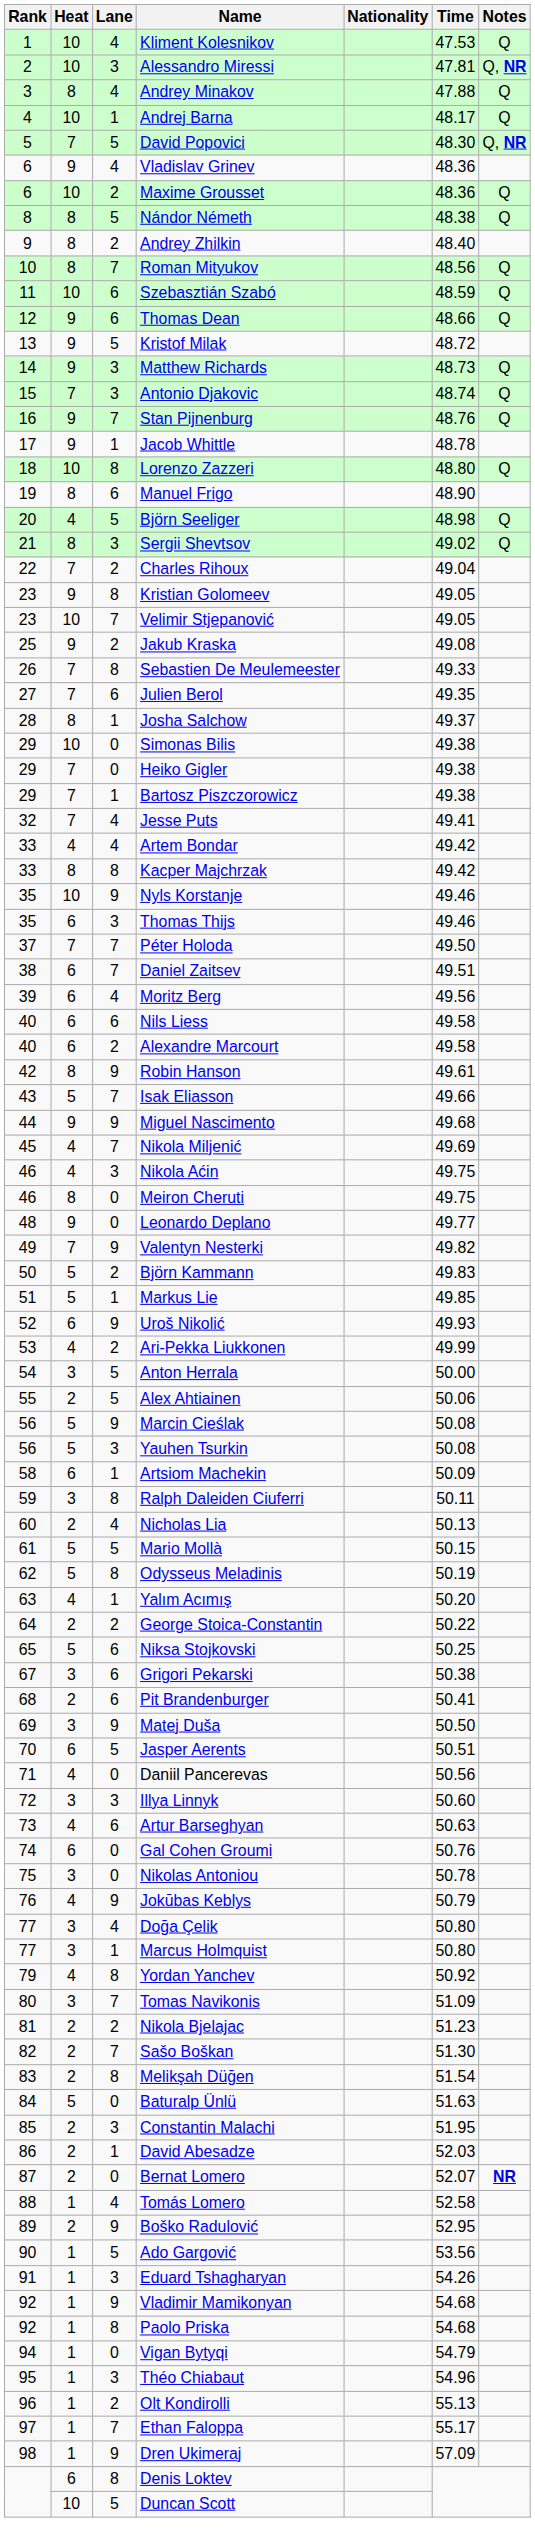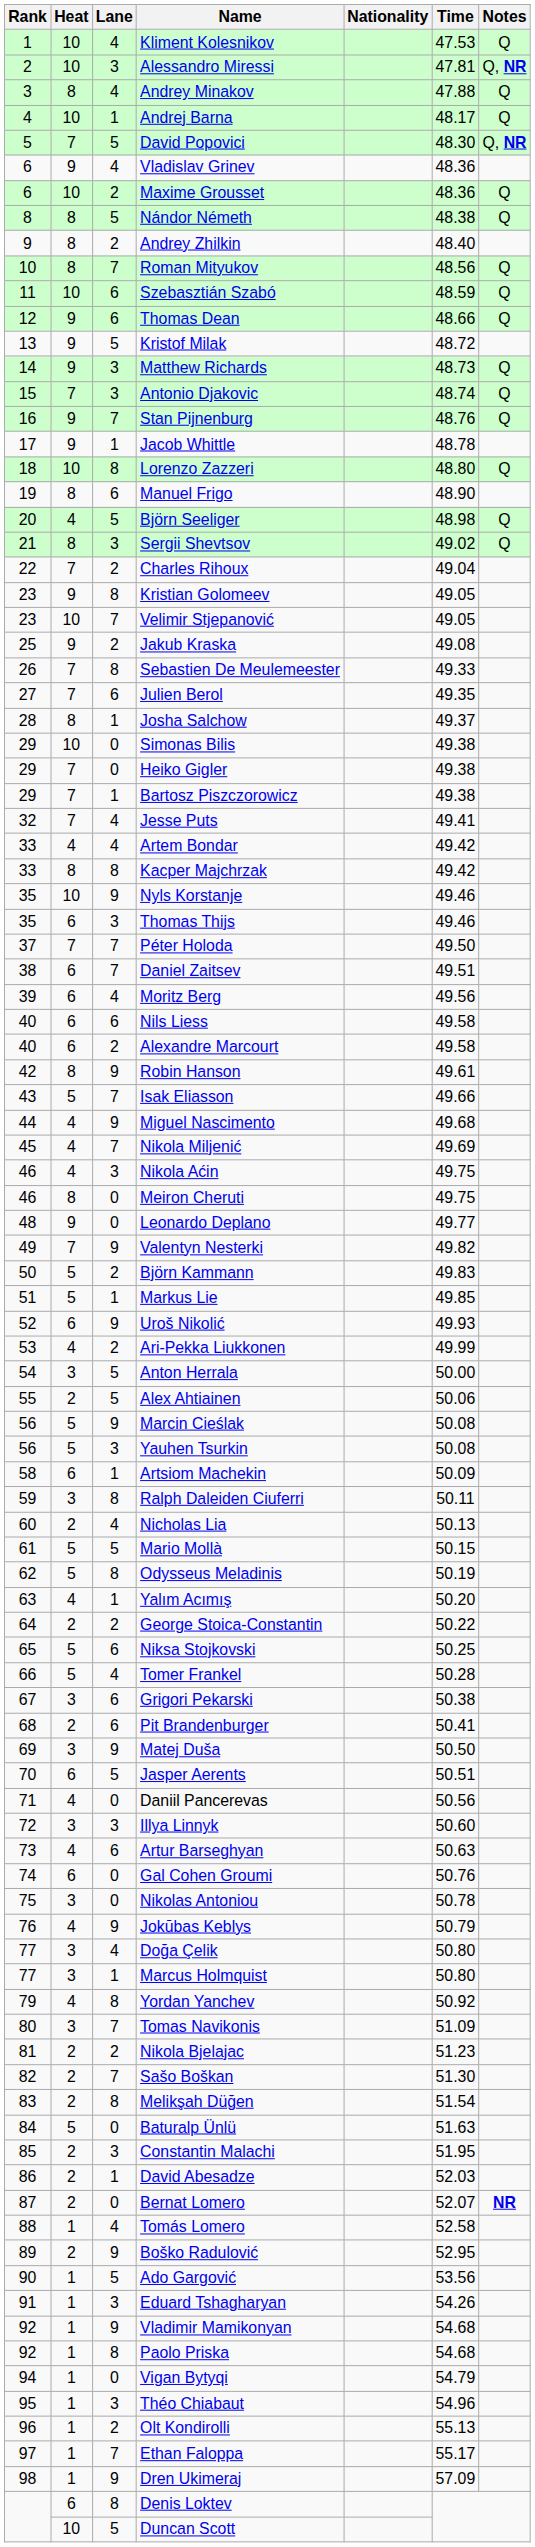Miguel Nascimento | Heat: 9 -> 4
+ row: 66 | 5 | 4 | Tomer Frankel | 50.28
